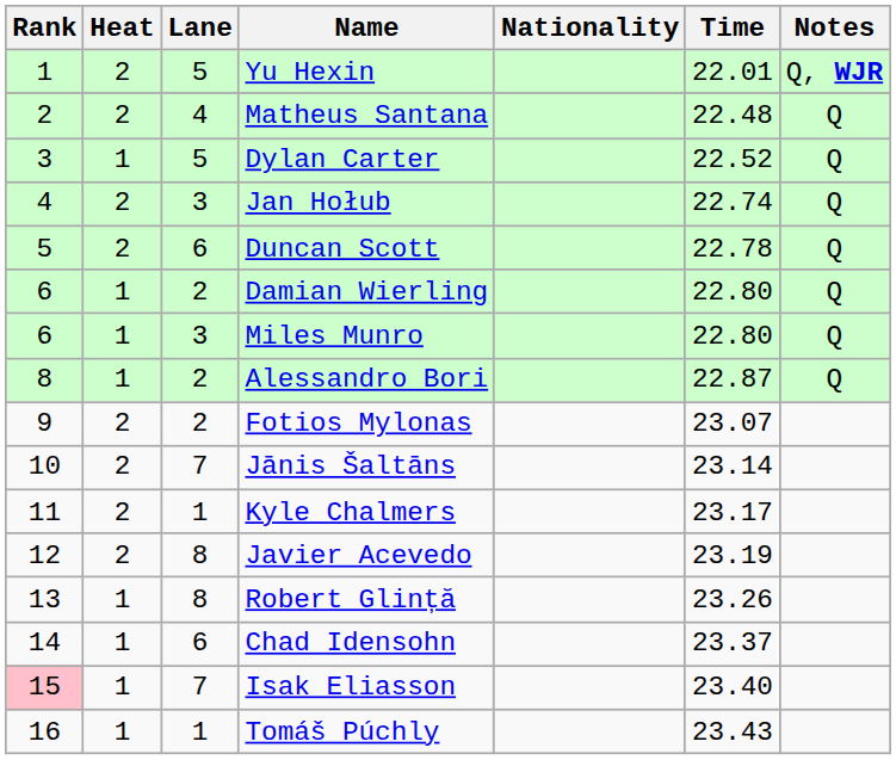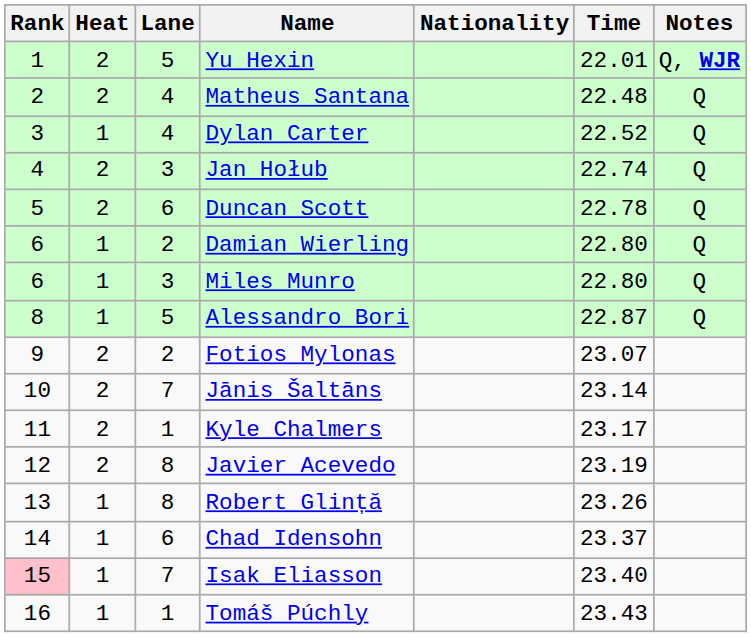Dylan Carter | Lane: 5 -> 4
Alessandro Bori | Lane: 2 -> 5
